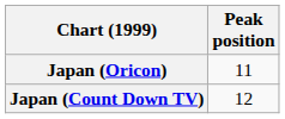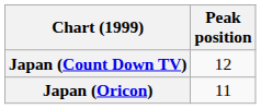rows swapped: Japan (Oricon) <-> Japan (Count Down TV)
